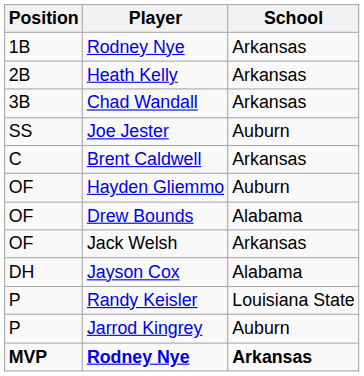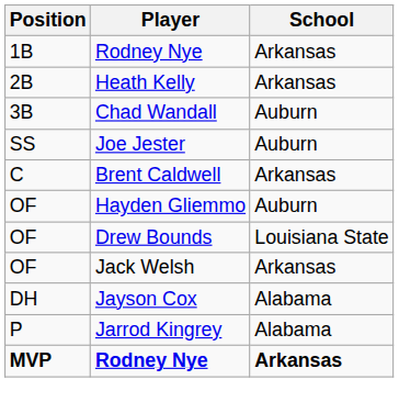Chad Wandall | School: Arkansas -> Auburn
Drew Bounds | School: Alabama -> Louisiana State
- row: P | Randy Keisler | Louisiana State
Jarrod Kingrey | School: Auburn -> Alabama
